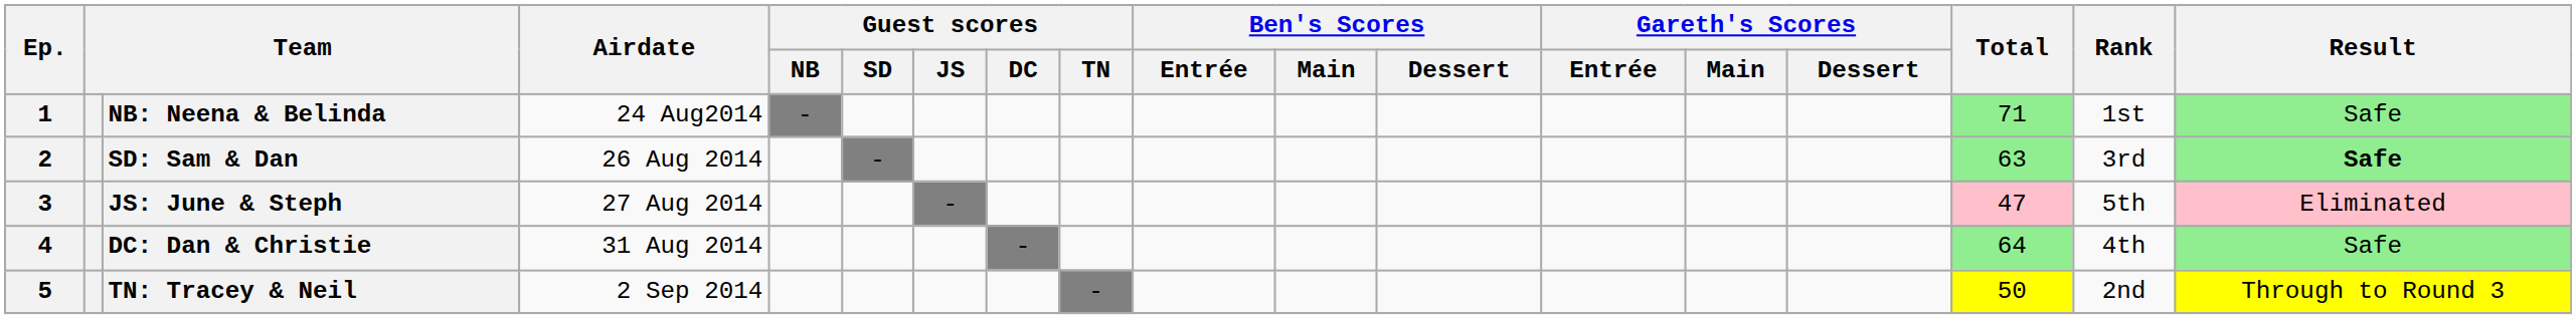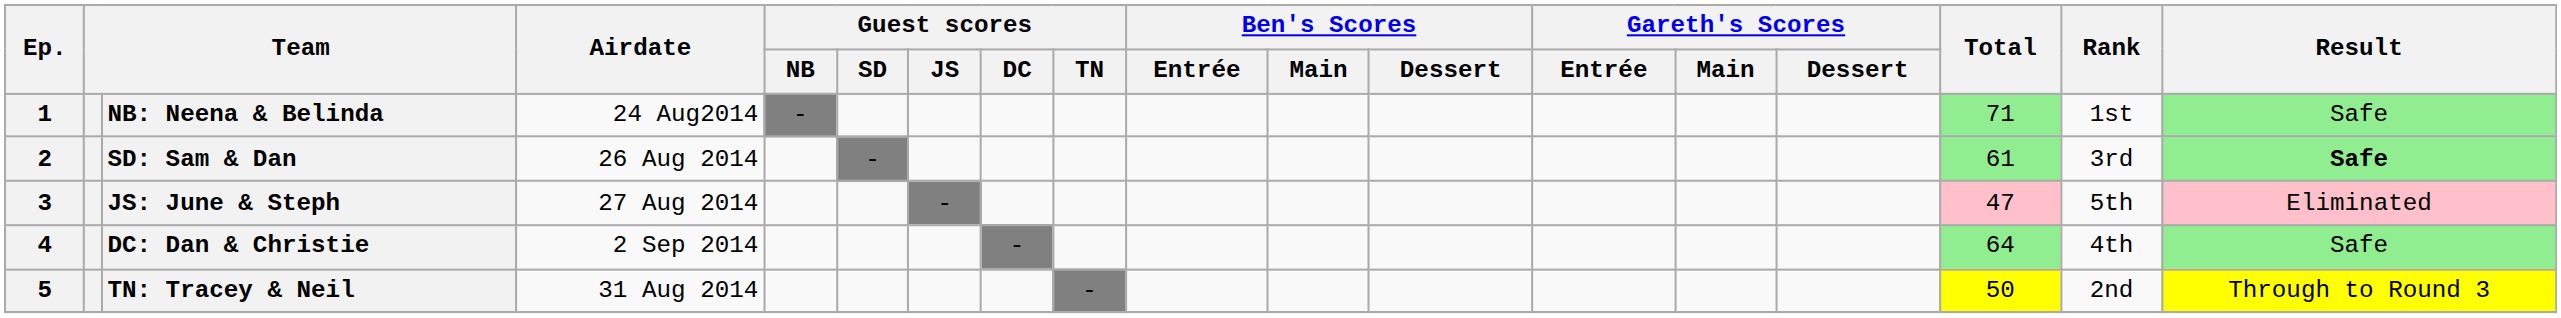SD: Sam & Dan | Total: 63 -> 61
DC: Dan & Christie | Airdate: 31 Aug 2014 -> 2 Sep 2014
TN: Tracey & Neil | Airdate: 2 Sep 2014 -> 31 Aug 2014
